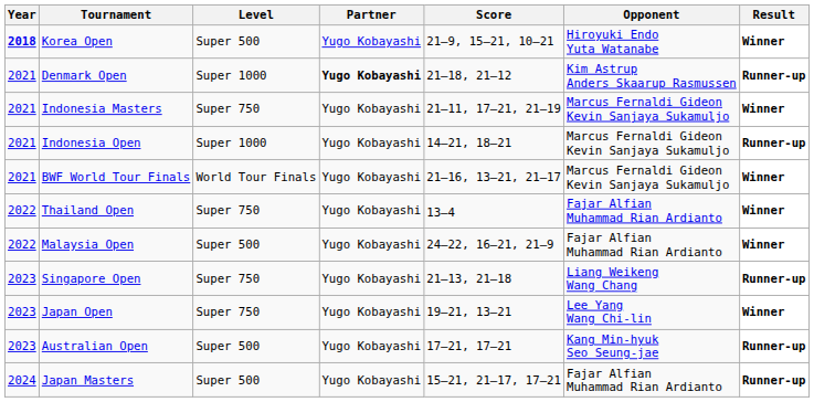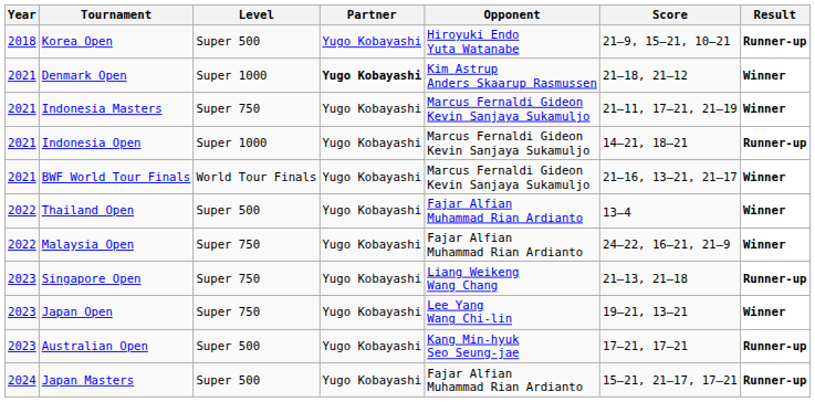columns swapped: Opponent <-> Score
Korea Open | Year: bold -> normal
Korea Open | Result: Winner -> Runner-up
Denmark Open | Result: Runner-up -> Winner
Thailand Open | Level: Super 750 -> Super 500
Malaysia Open | Level: Super 500 -> Super 750
